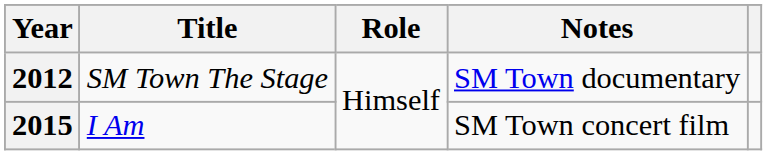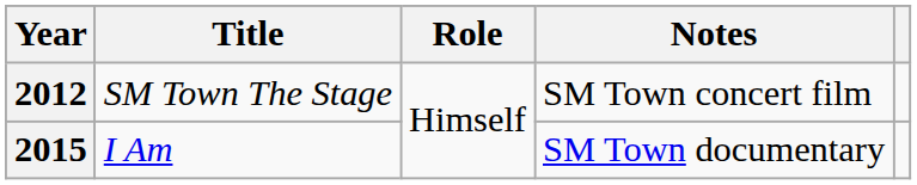2012 | Notes: SM Town documentary -> SM Town concert film
2015 | Notes: SM Town concert film -> SM Town documentary
